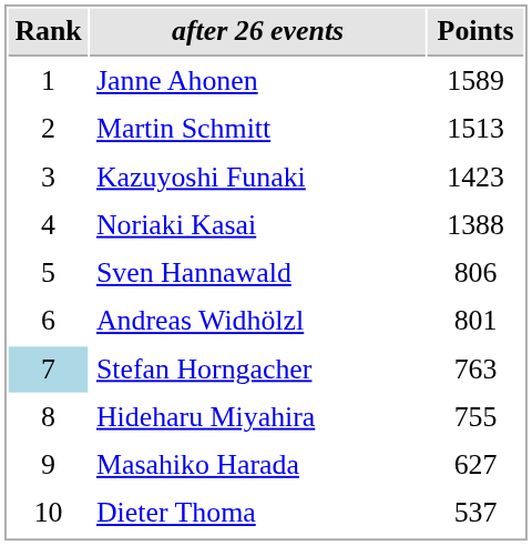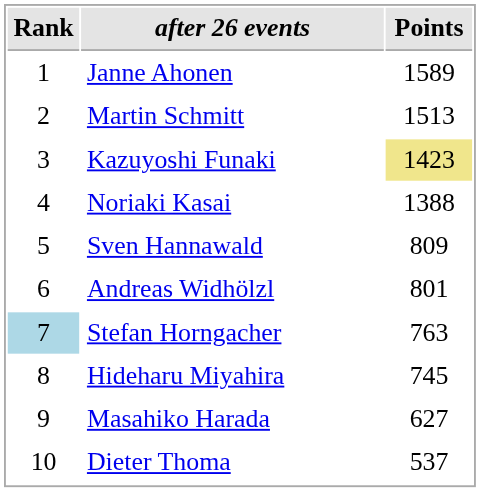Kazuyoshi Funaki | Points: no background -> khaki background
Sven Hannawald | Points: 806 -> 809
Hideharu Miyahira | Points: 755 -> 745
